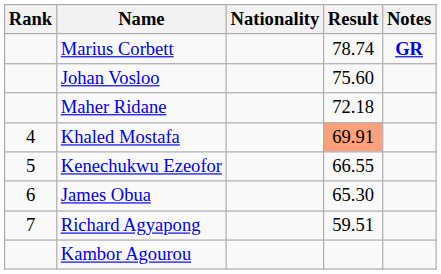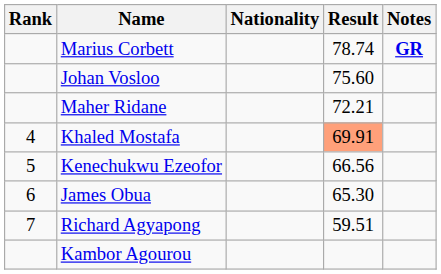Maher Ridane | Result: 72.18 -> 72.21
Kenechukwu Ezeofor | Result: 66.55 -> 66.56
